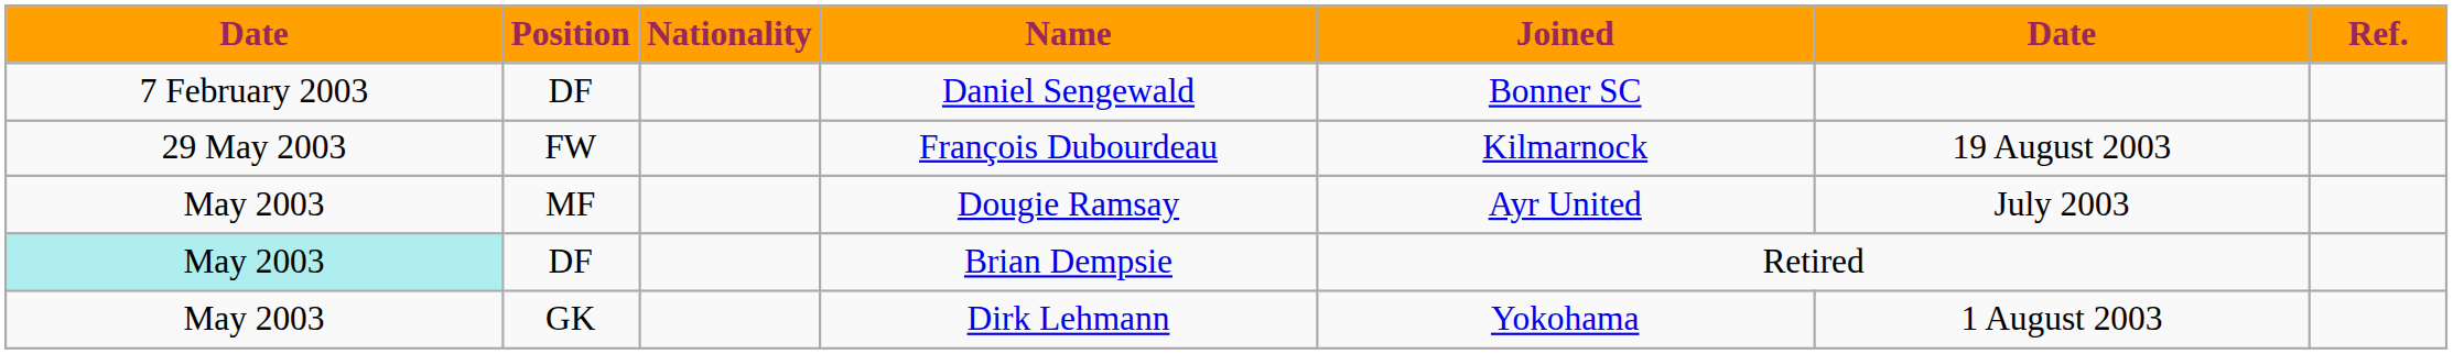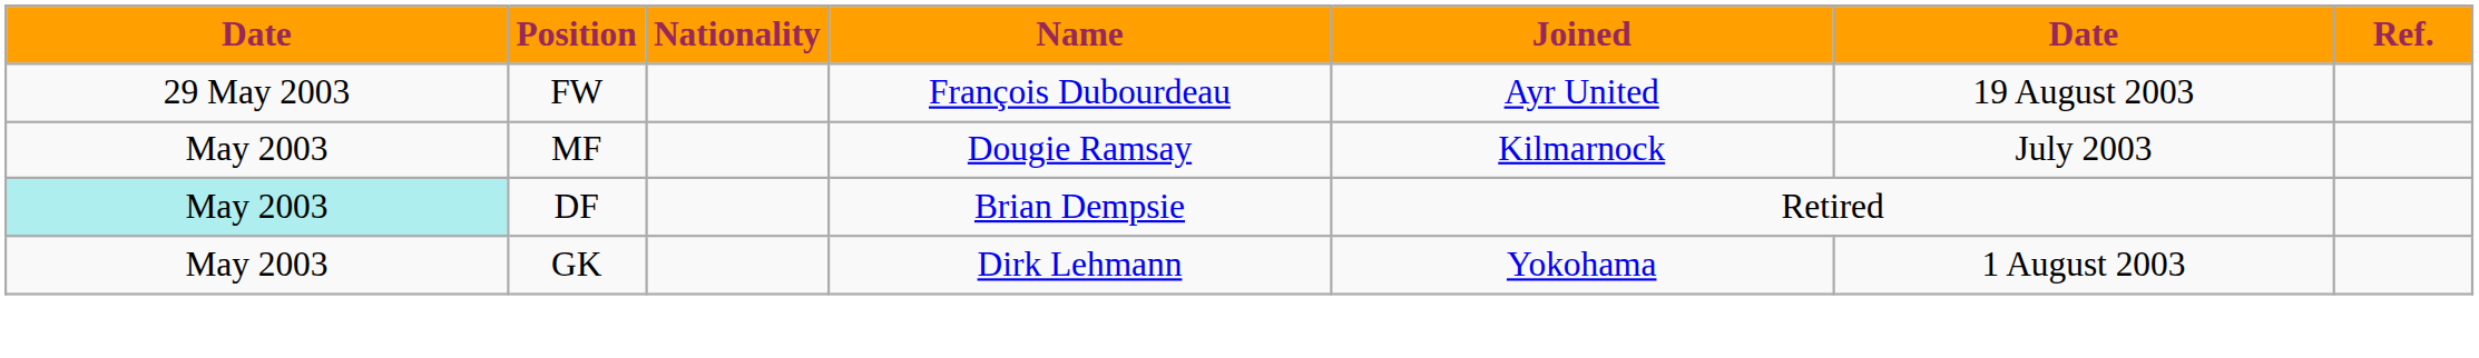- row: 7 February 2003 | DF | Daniel Sengewald | Bonner SC
François Dubourdeau | Joined: Kilmarnock -> Ayr United
Dougie Ramsay | Joined: Ayr United -> Kilmarnock
